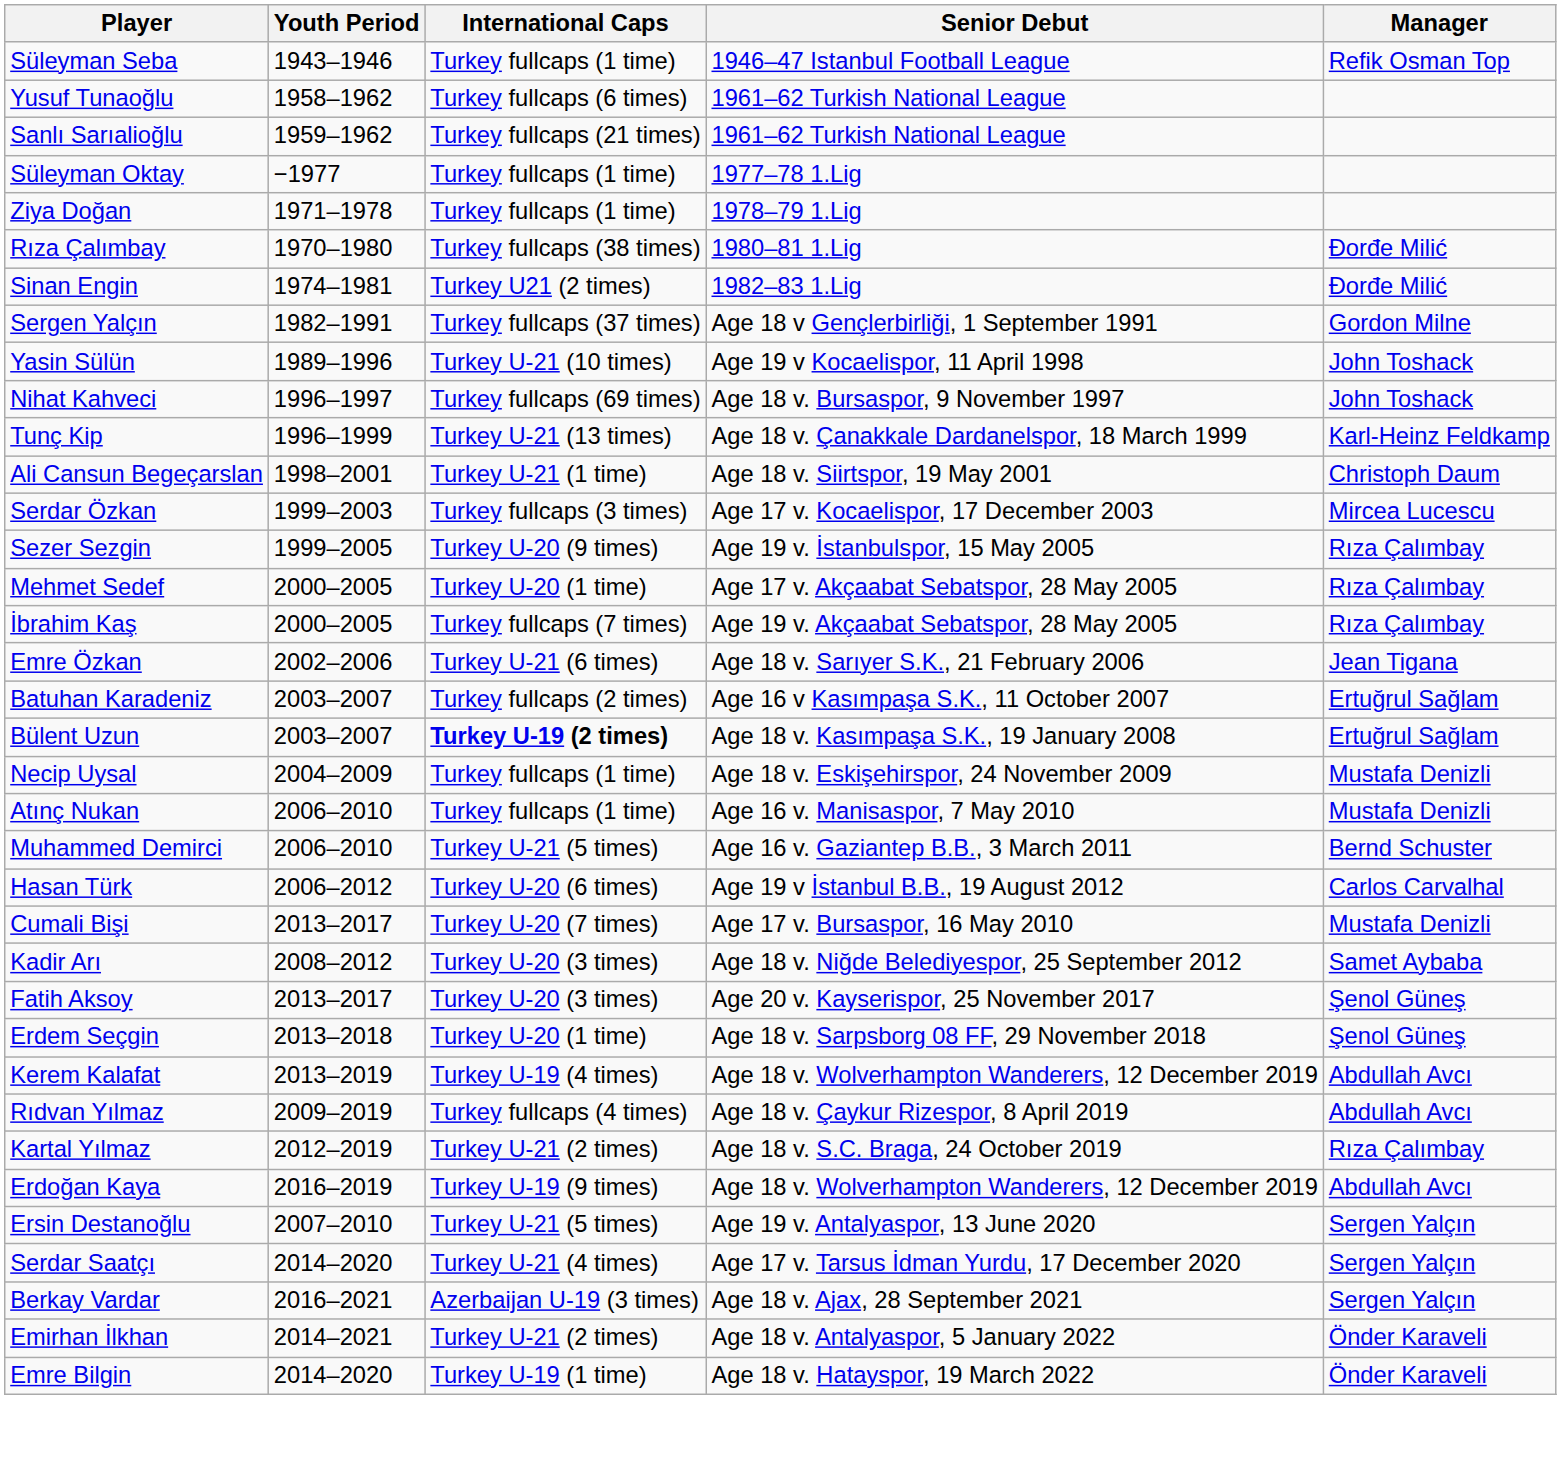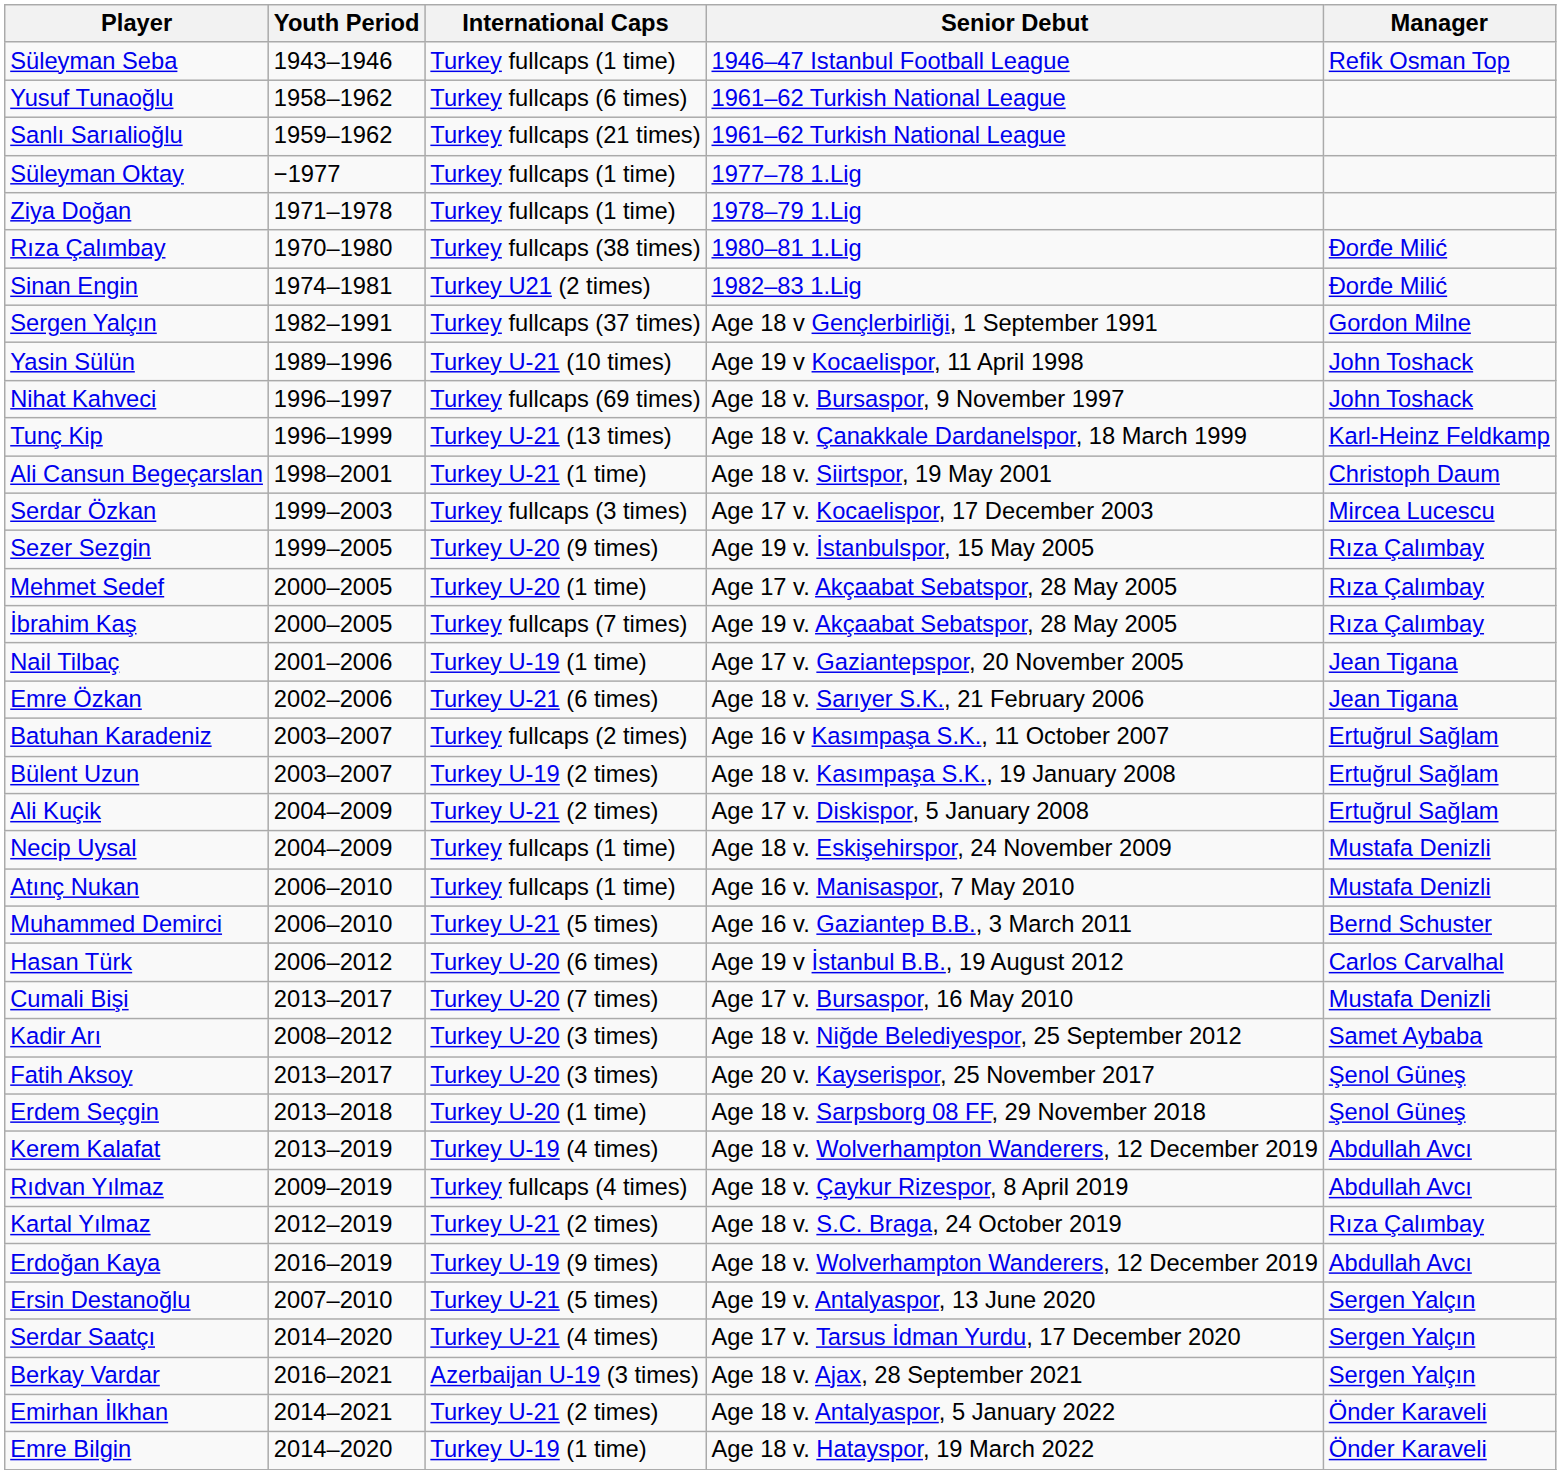+ row: Nail Tilbaç | 2001–2006 | Turkey U-19 (1 time) | Age 17 v. Gaziantepspor, 20 November 2005 | Jean Tigana
Bülent Uzun | International Caps: bold -> normal
+ row: Ali Kuçik | 2004–2009 | Turkey U-21 (2 times) | Age 17 v. Diskispor, 5 January 2008 | Ertuğrul Sağlam
